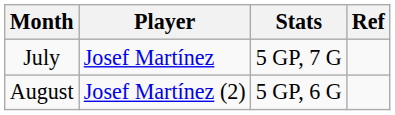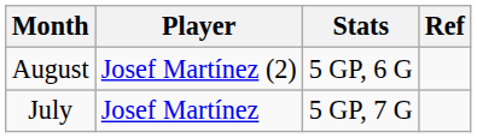rows swapped: July <-> August
